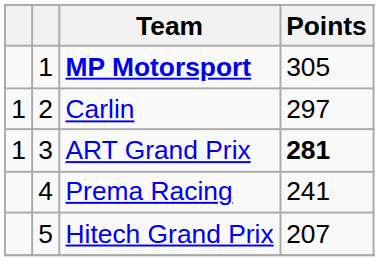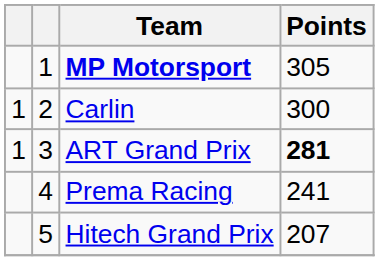Carlin | Points: 297 -> 300
